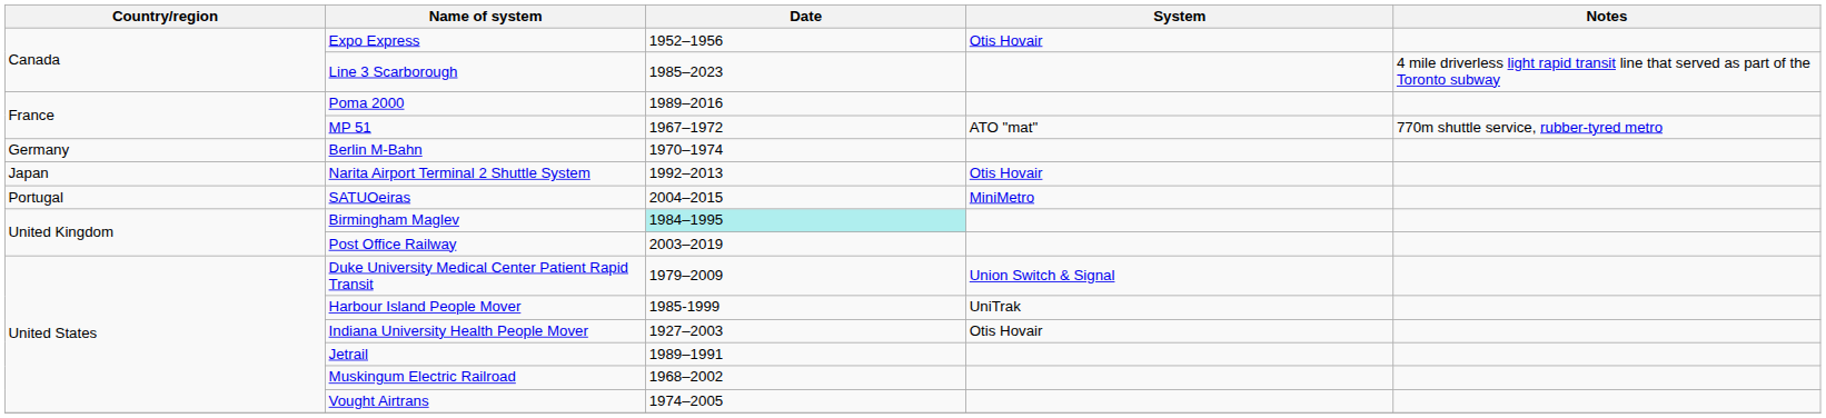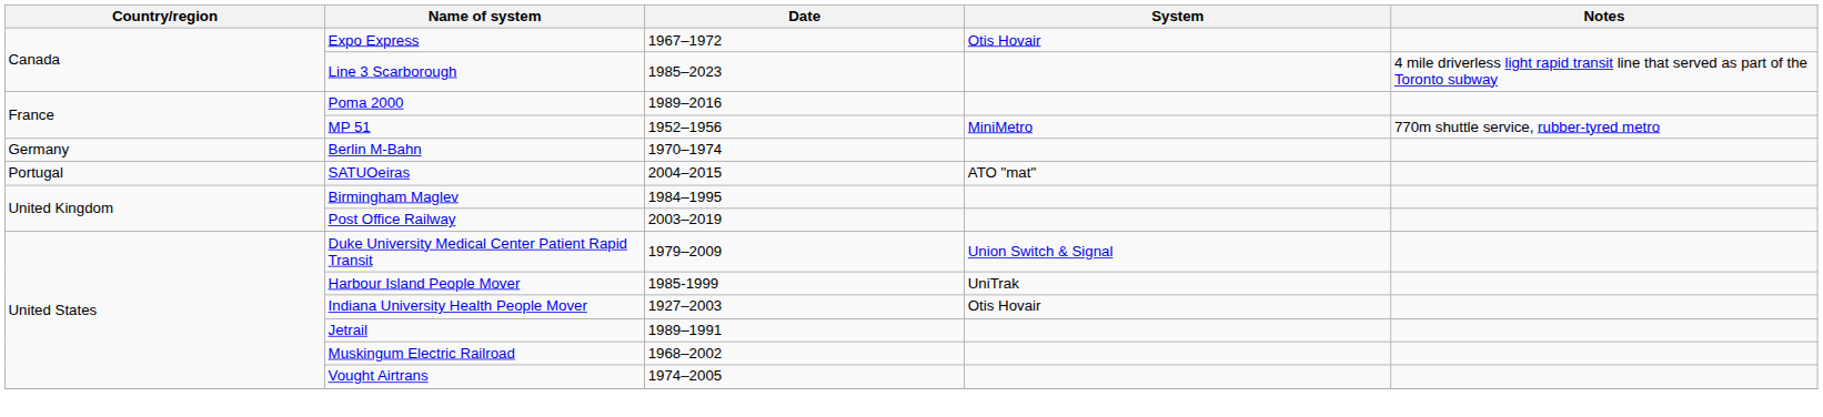Expo Express | Date: 1952–1956 -> 1967–1972
MP 51 | Date: 1967–1972 -> 1952–1956
MP 51 | System: ATO "mat" -> MiniMetro
- row: Japan | Narita Airport Terminal 2 Shuttle System | 1992–2013 | Otis Hovair
SATUOeiras | System: MiniMetro -> ATO "mat"
Birmingham Maglev | Date: paleturquoise background -> no background
